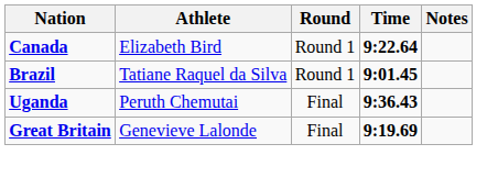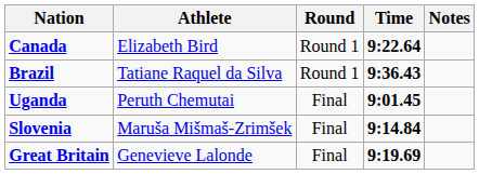Brazil | Time: 9:01.45 -> 9:36.43
Uganda | Time: 9:36.43 -> 9:01.45
+ row: Slovenia | Maruša Mišmaš-Zrimšek | Final | 9:14.84
